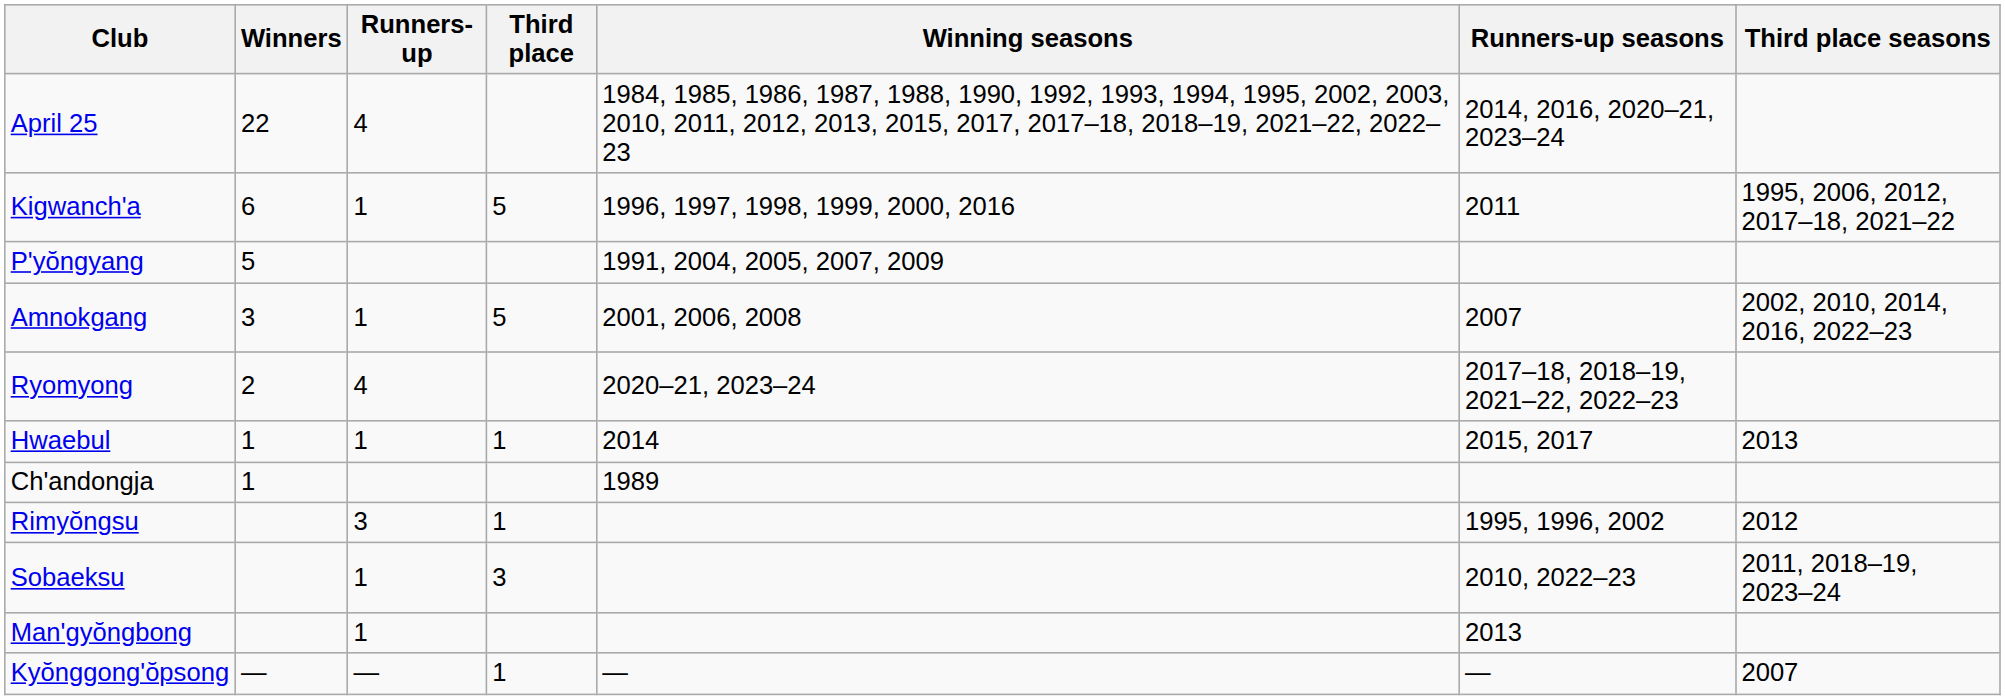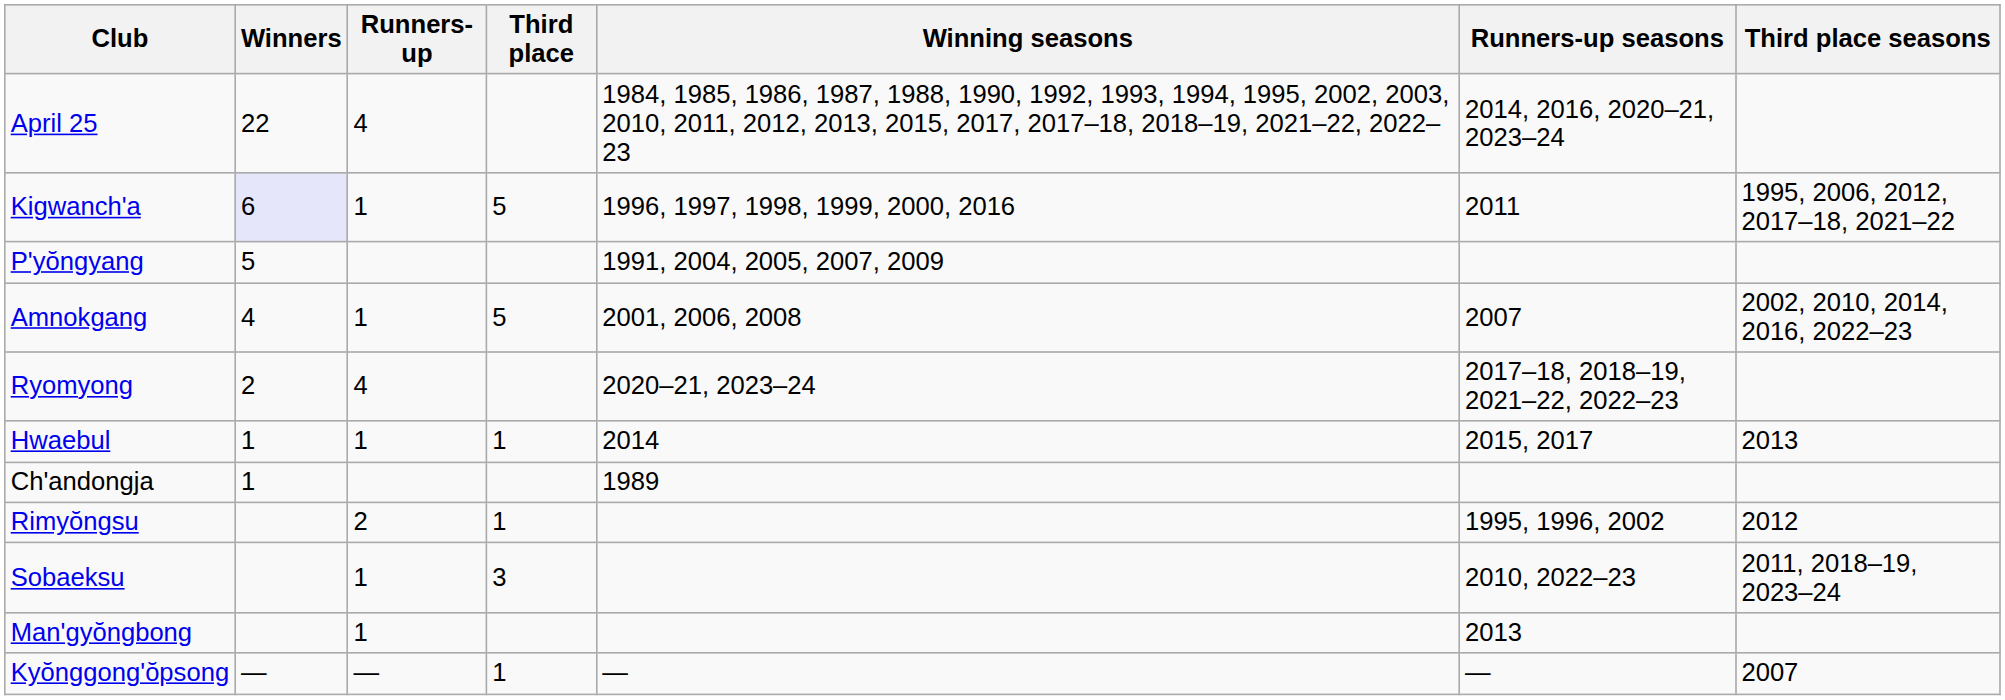Kigwanch'a | Winners: no background -> lavender background
Amnokgang | Winners: 3 -> 4
Rimyŏngsu | Runners-up: 3 -> 2
